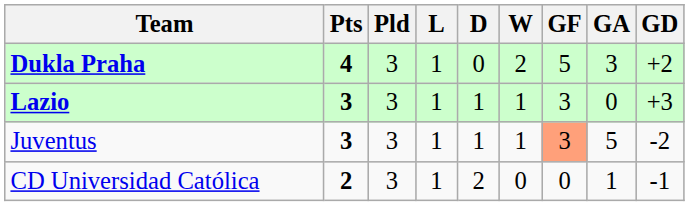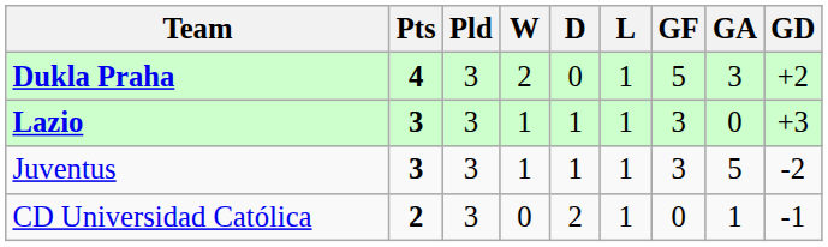columns swapped: W <-> L
Juventus | GF: lightsalmon background -> no background
